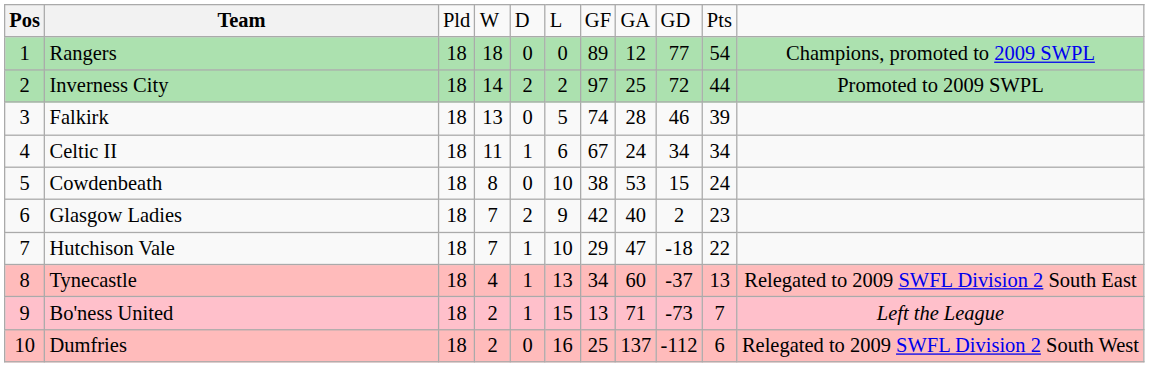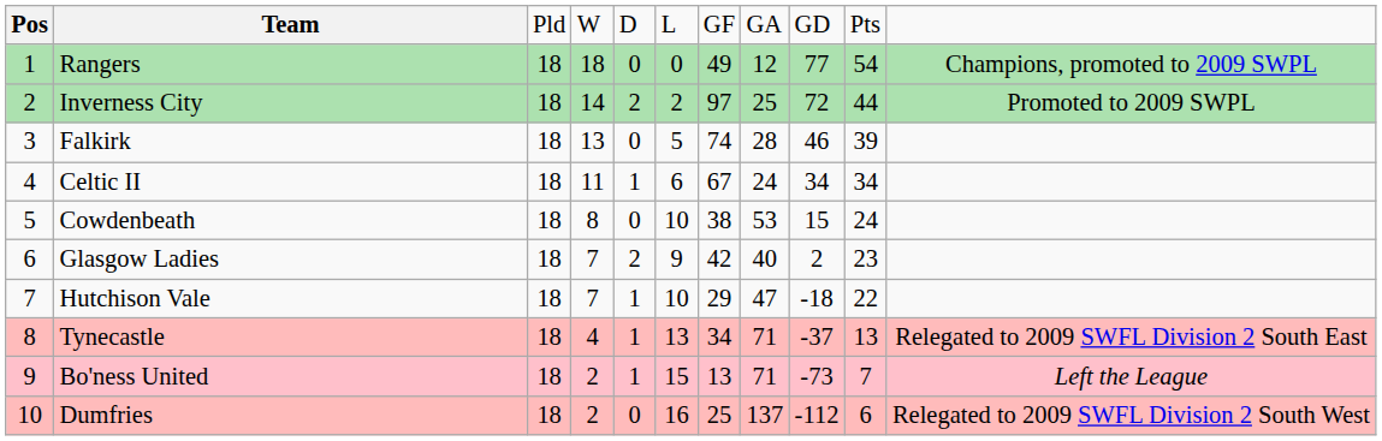Rangers | column 7: 89 -> 49
Tynecastle | column 8: 60 -> 71
